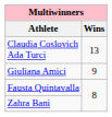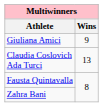rows swapped: Claudia Coslovich Ada Turci <-> Giuliana Amici
